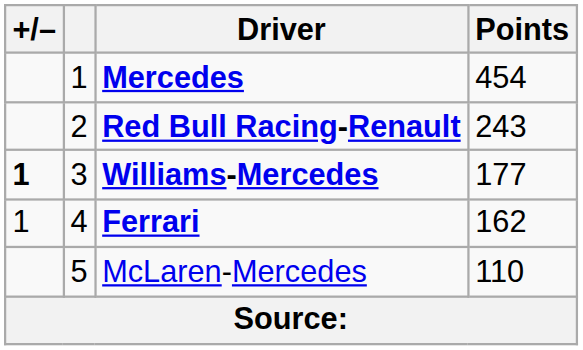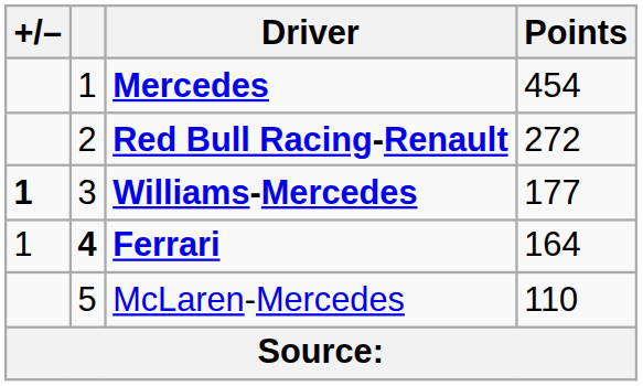Red Bull Racing-Renault | Points: 243 -> 272
Ferrari | column 2: normal -> bold
Ferrari | Points: 162 -> 164
